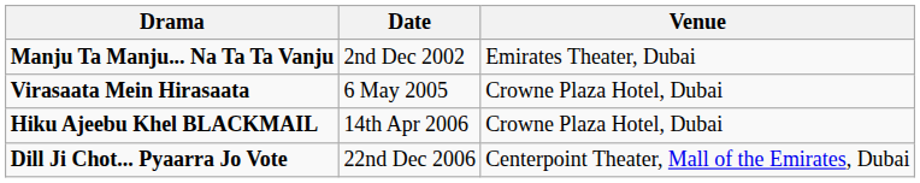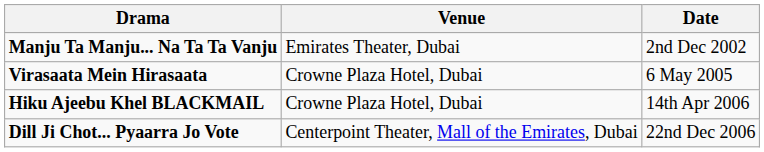columns swapped: Date <-> Venue
